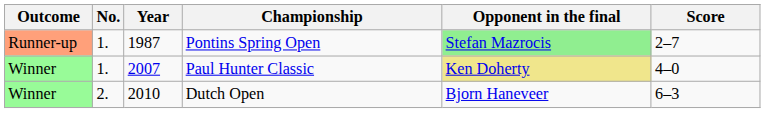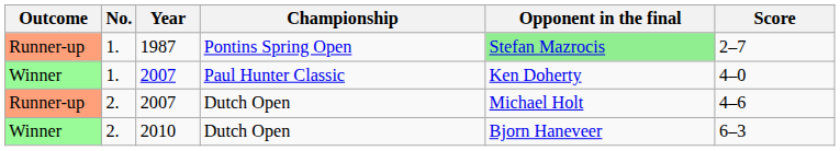2007 / Paul Hunter Classic | Opponent in the final: khaki background -> no background
+ row: Runner-up | 2. | 2007 | Dutch Open | Michael Holt | 4–6
